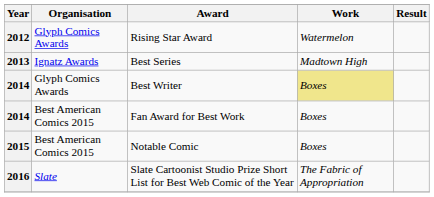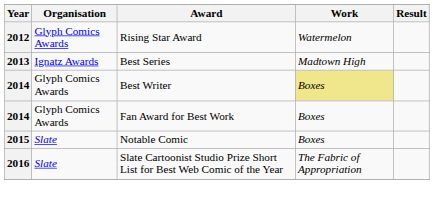Fan Award for Best Work | Organisation: Best American Comics 2015 -> Glyph Comics Awards
Notable Comic | Organisation: Best American Comics 2015 -> Slate
